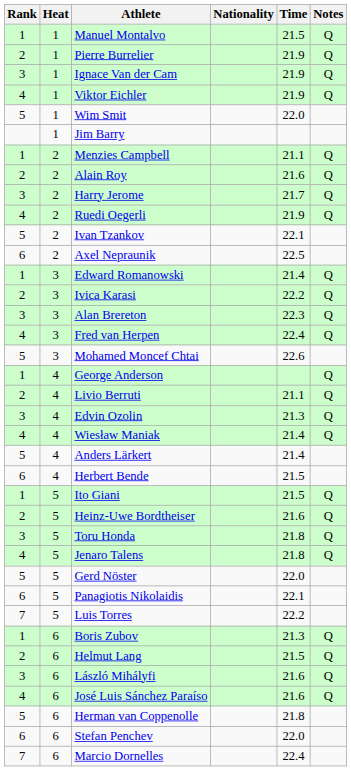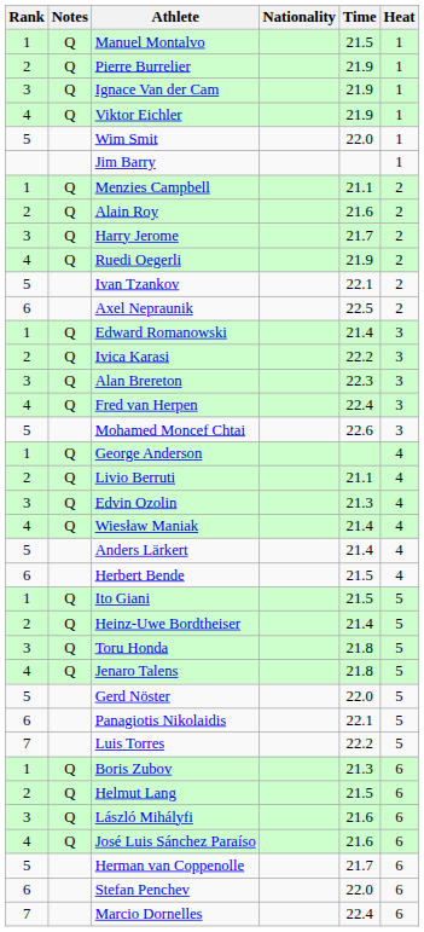columns swapped: Heat <-> Notes
Heinz-Uwe Bordtheiser | Time: 21.6 -> 21.4
Herman van Coppenolle | Time: 21.8 -> 21.7
